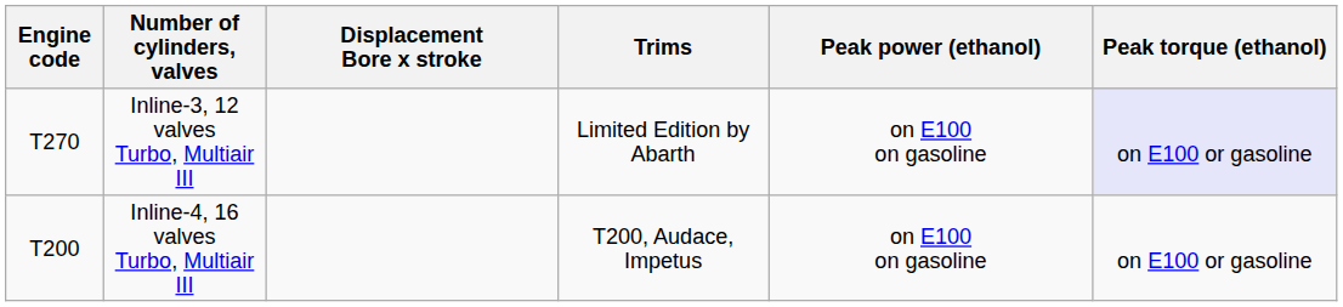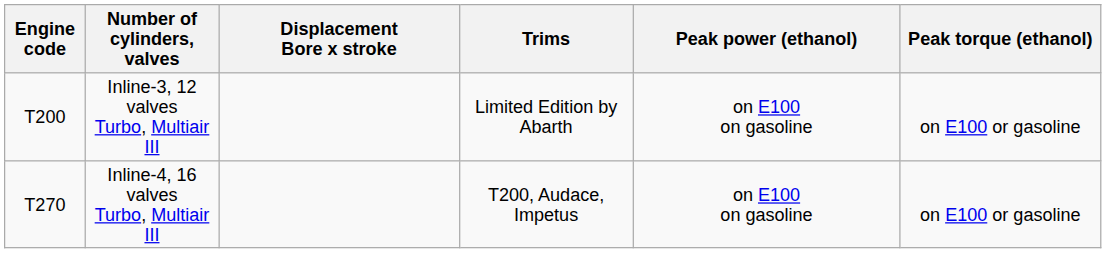Inline-3, 12 valves Turbo, Multiair III | Engine code: T270 -> T200
Inline-3, 12 valves Turbo, Multiair III | Peak torque (ethanol): lavender background -> no background
Inline-4, 16 valves Turbo, Multiair III | Engine code: T200 -> T270
